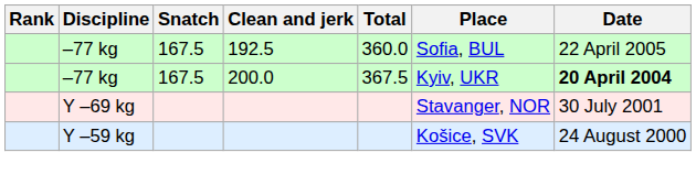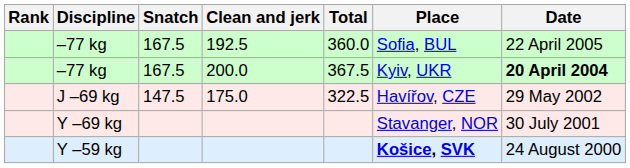+ row: J –69 kg | 147.5 | 175.0 | 322.5 | Havířov, CZE | 29 May 2002
Y –59 kg | Place: normal -> bold
